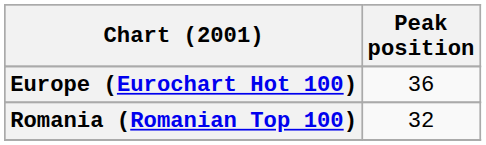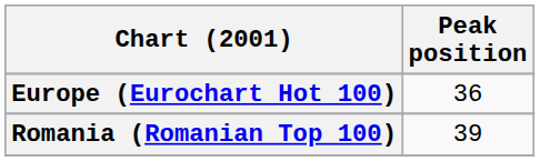Romania (Romanian Top 100) | Peak position: 32 -> 39
